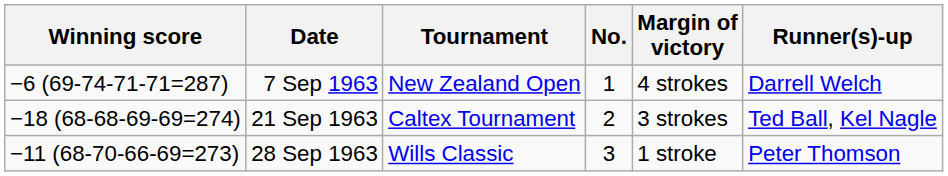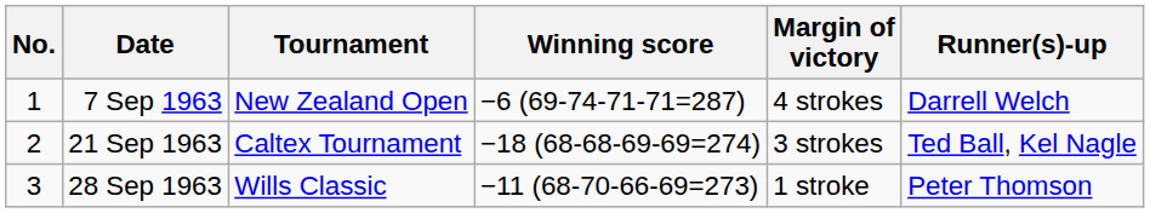columns swapped: No. <-> Winning score
